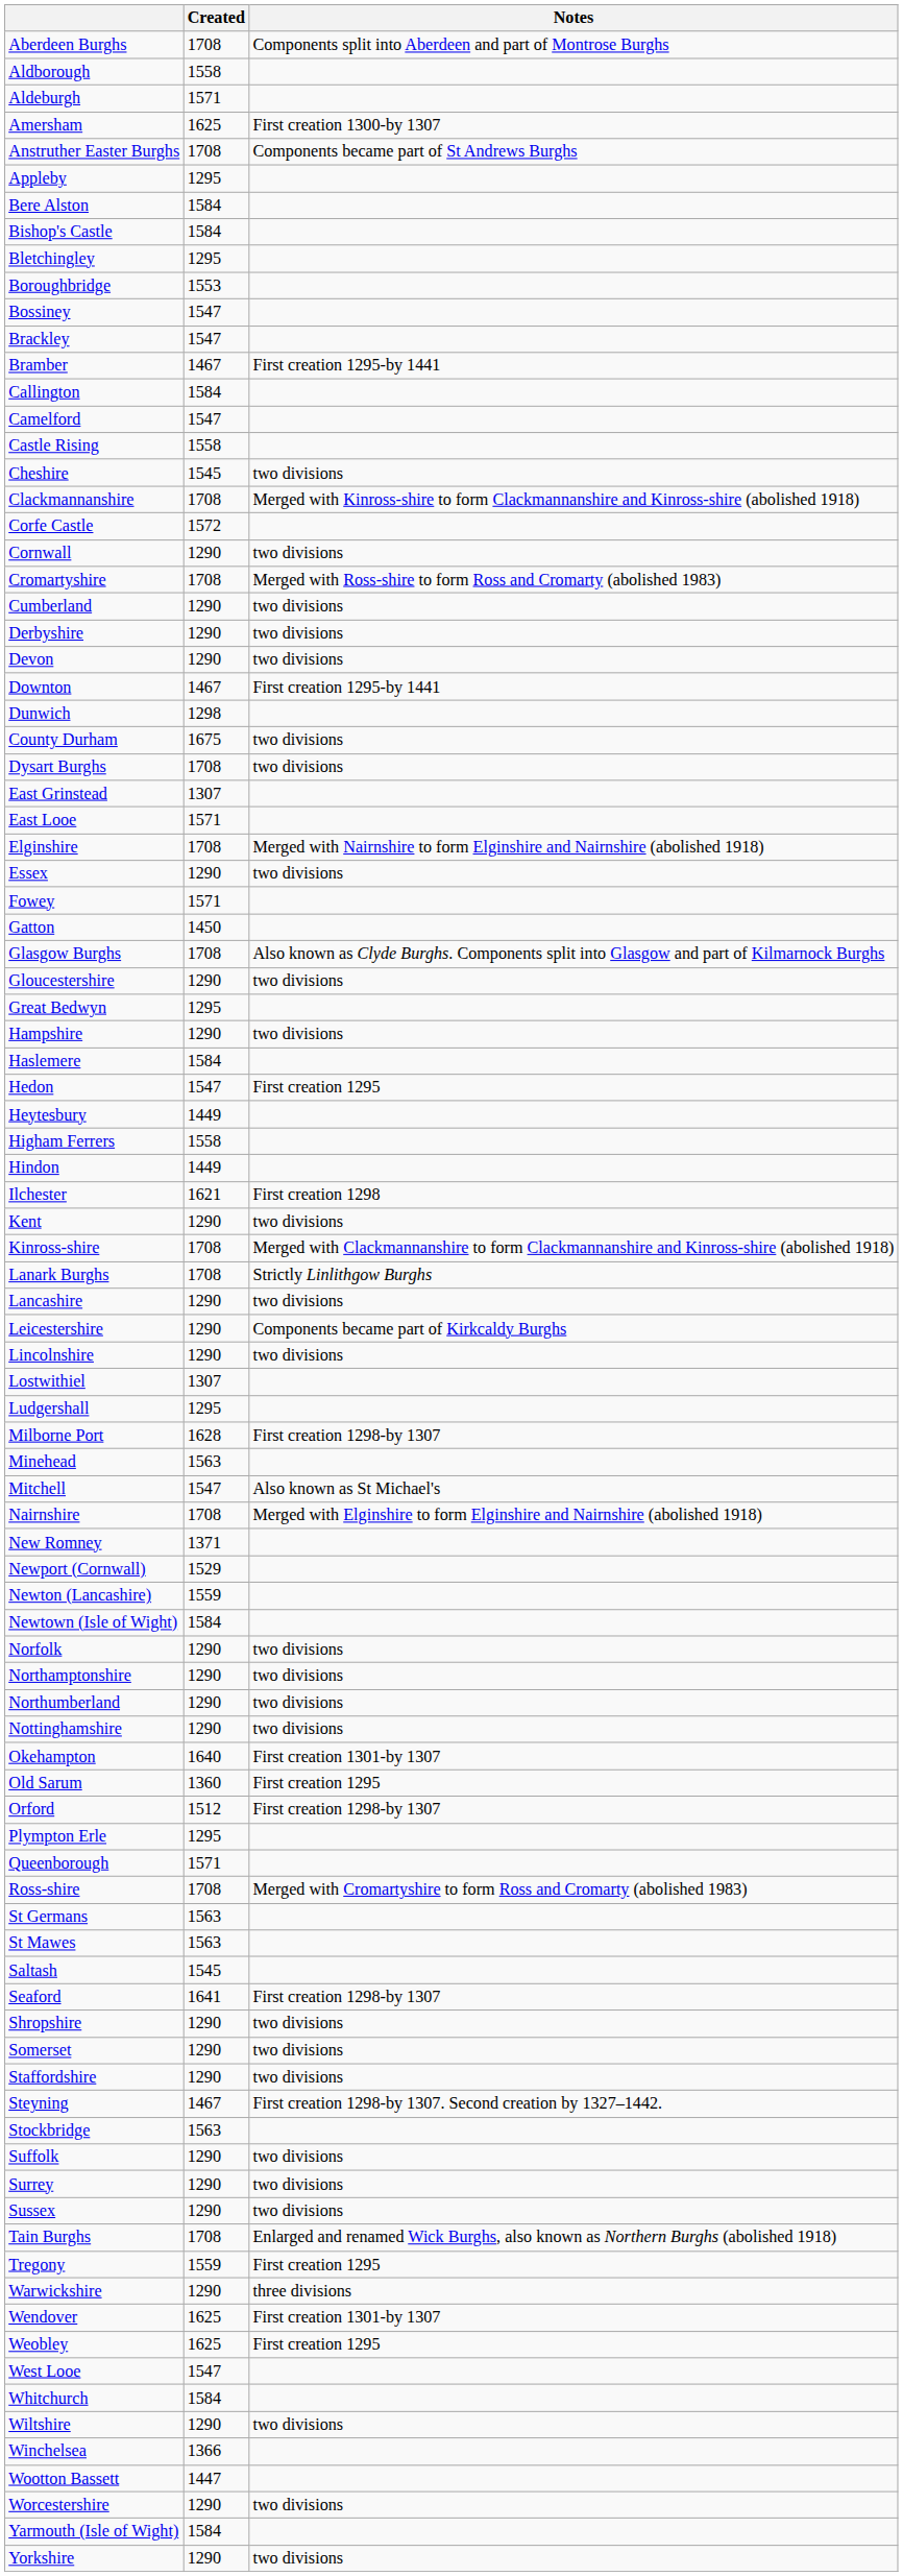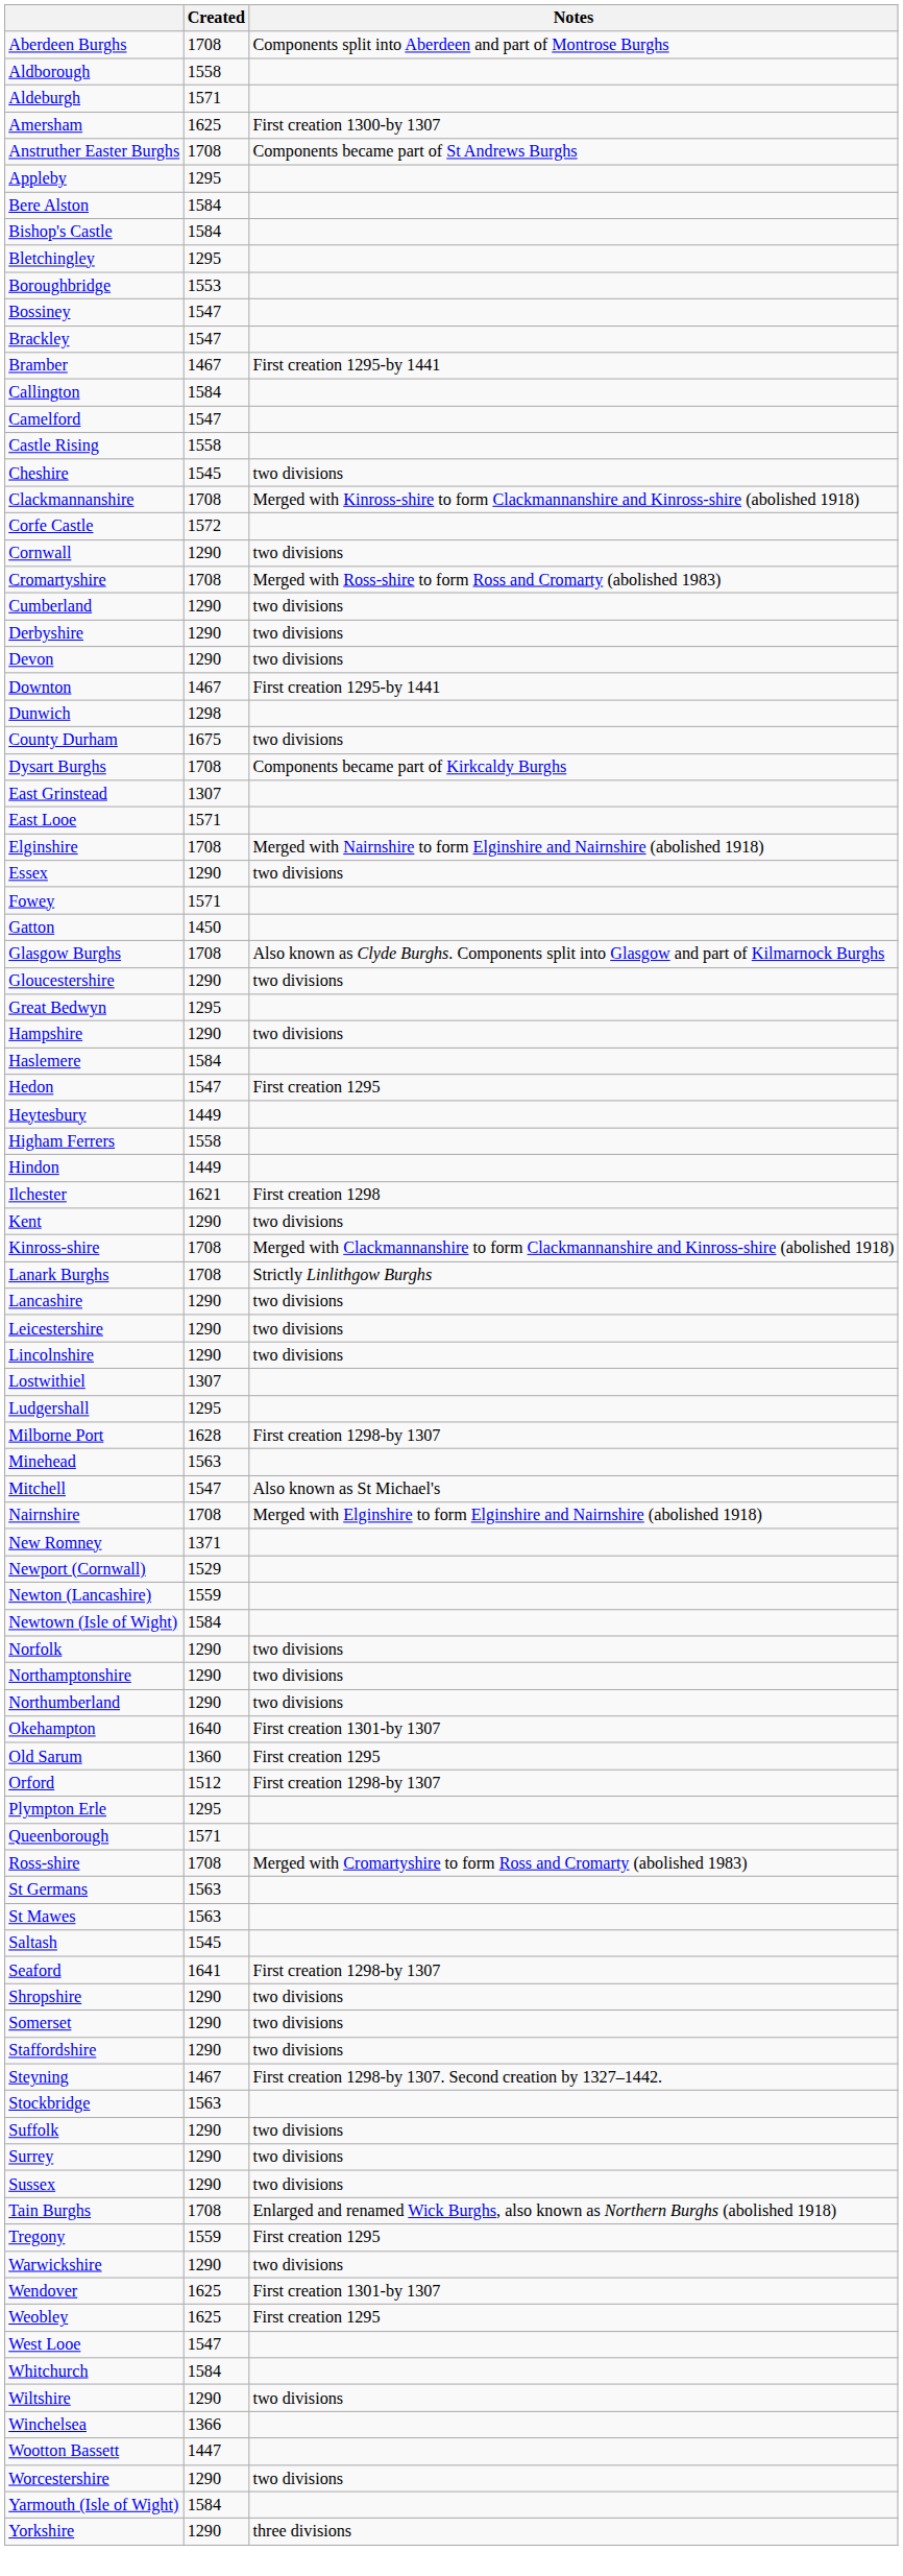Dysart Burghs | Notes: two divisions -> Components became part of Kirkcaldy Burghs
Leicestershire | Notes: Components became part of Kirkcaldy Burghs -> two divisions
- row: Nottinghamshire | 1290 | two divisions
Warwickshire | Notes: three divisions -> two divisions
Yorkshire | Notes: two divisions -> three divisions
